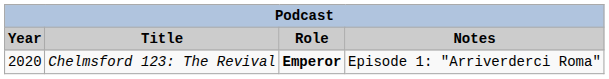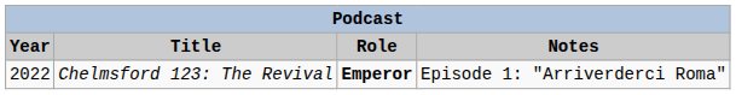Chelmsford 123: The Revival | Year: 2020 -> 2022
